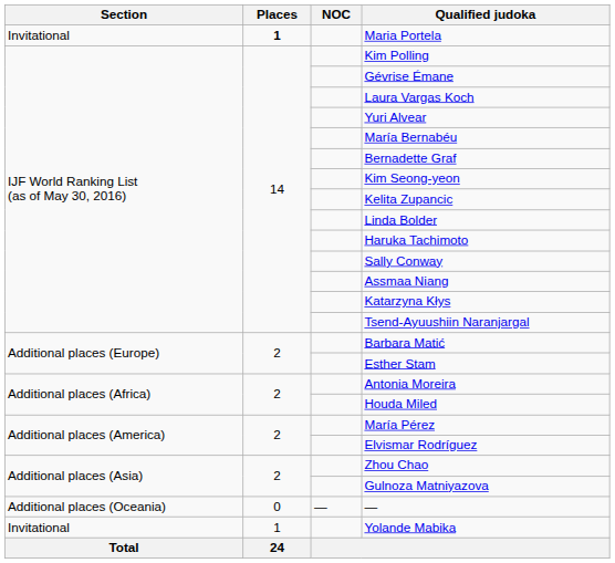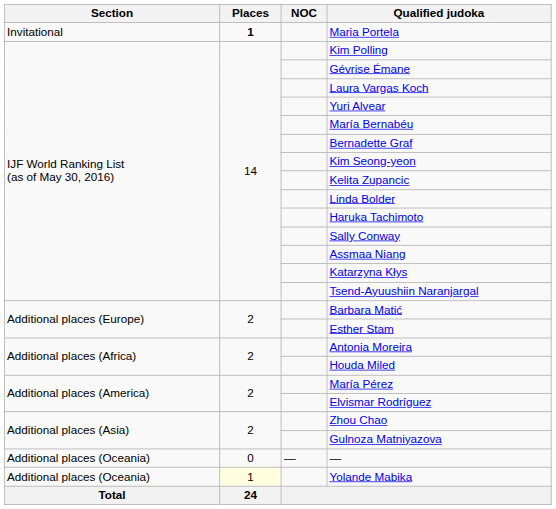Yolande Mabika | Section: Invitational -> Additional places (Oceania)
Yolande Mabika | Places: no background -> lightyellow background
